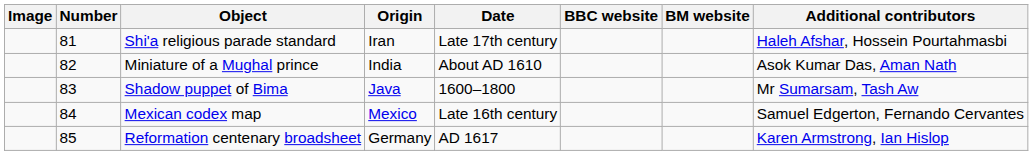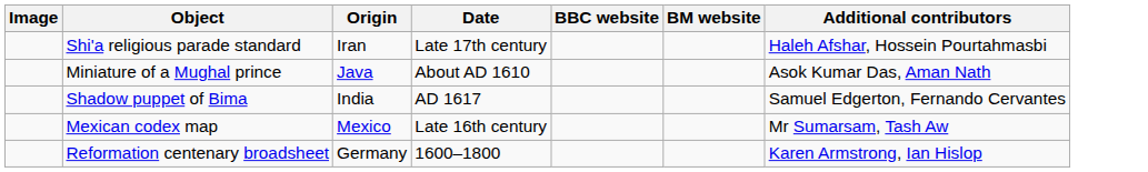- column: Number | 81 | 82 | 83 | 84 | 85
Miniature of a Mughal prince | Origin: India -> Java
Shadow puppet of Bima | Origin: Java -> India
Shadow puppet of Bima | Date: 1600–1800 -> AD 1617
Shadow puppet of Bima | Additional contributors: Mr Sumarsam, Tash Aw -> Samuel Edgerton, Fernando Cervantes
Mexican codex map | Additional contributors: Samuel Edgerton, Fernando Cervantes -> Mr Sumarsam, Tash Aw
Reformation centenary broadsheet | Date: AD 1617 -> 1600–1800
